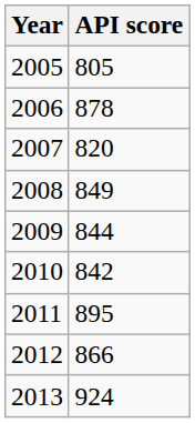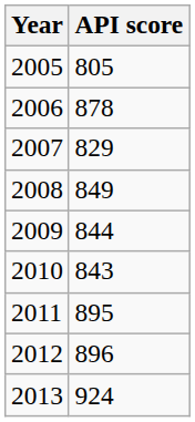2007 | API score: 820 -> 829
2010 | API score: 842 -> 843
2012 | API score: 866 -> 896
